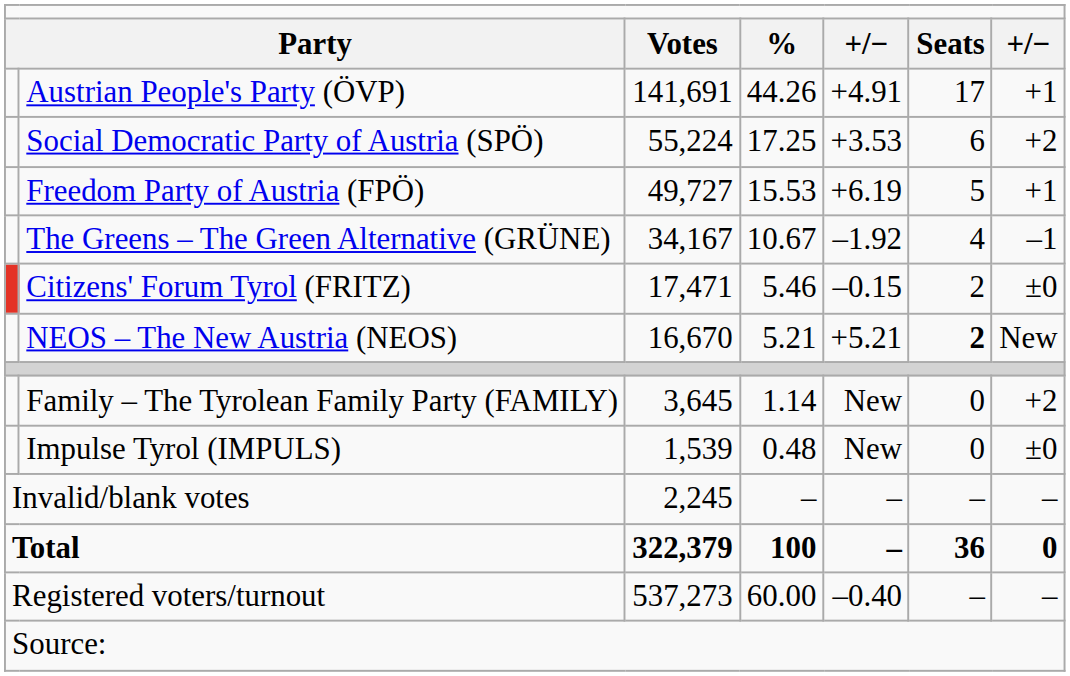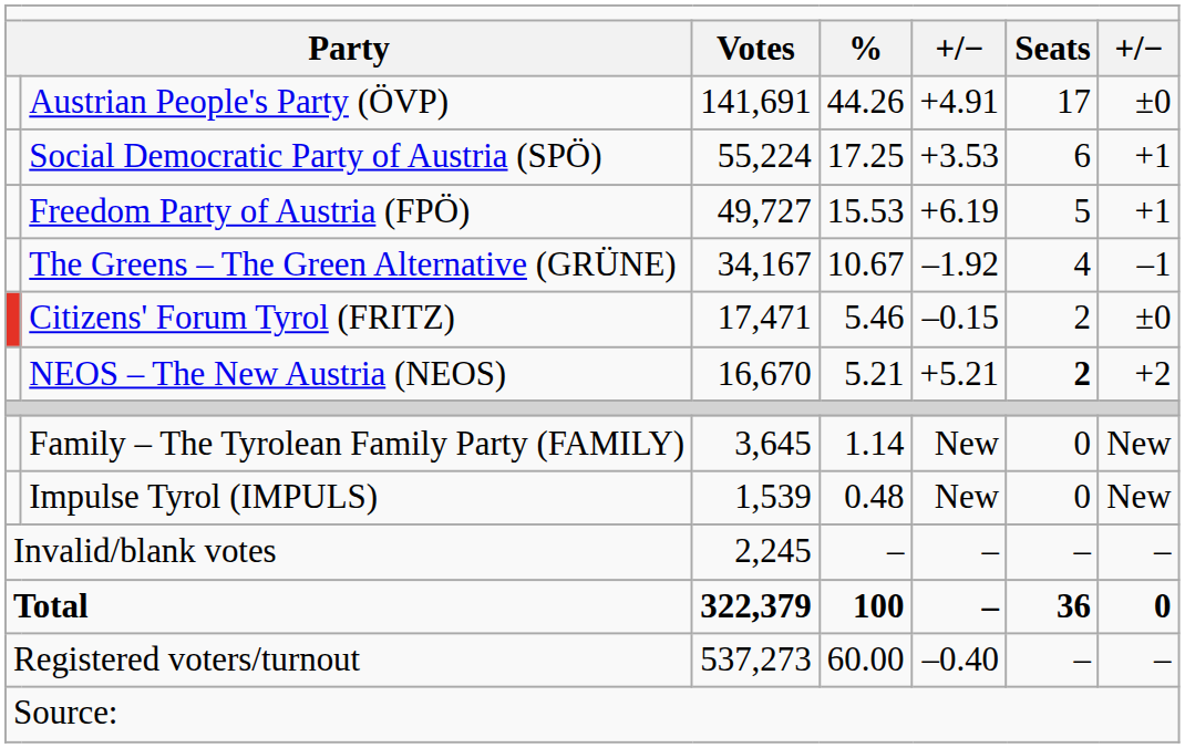Austrian People's Party (ÖVP) | column 7: +1 -> ±0
Social Democratic Party of Austria (SPÖ) | column 7: +2 -> +1
NEOS – The New Austria (NEOS) | column 7: New -> +2
Family – The Tyrolean Family Party (FAMILY) | column 7: +2 -> New
Impulse Tyrol (IMPULS) | column 7: ±0 -> New
